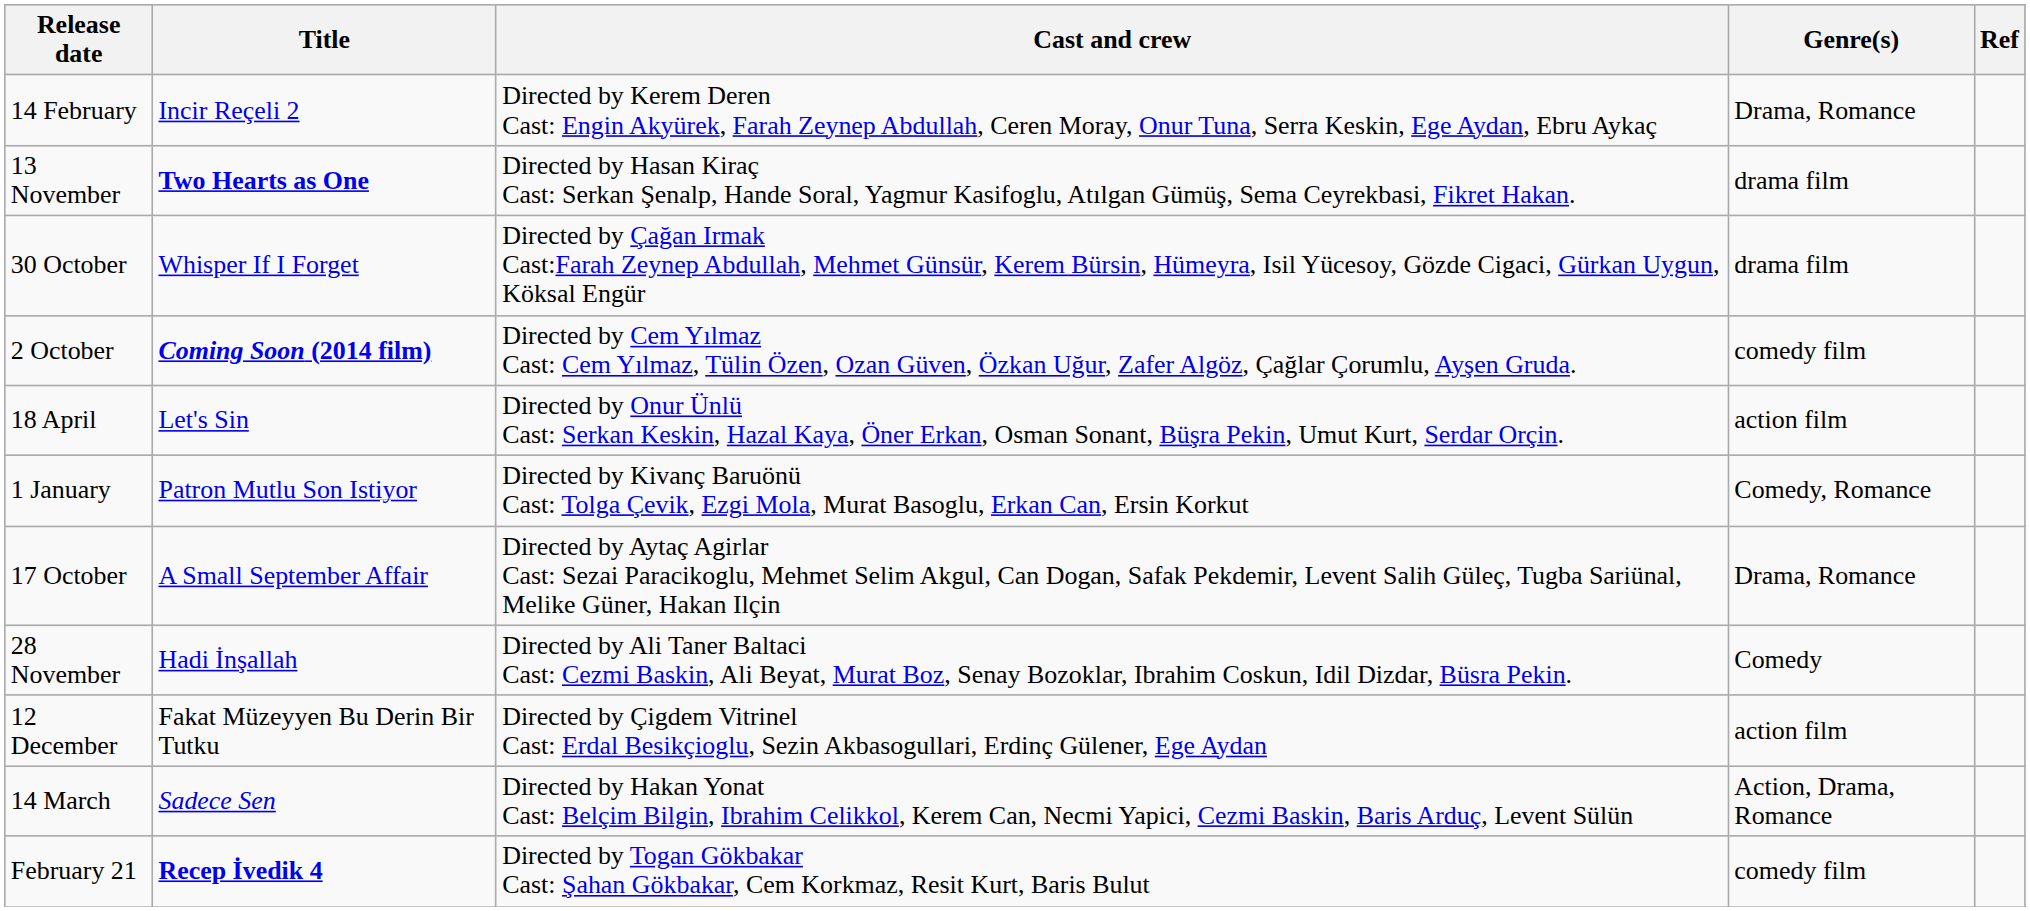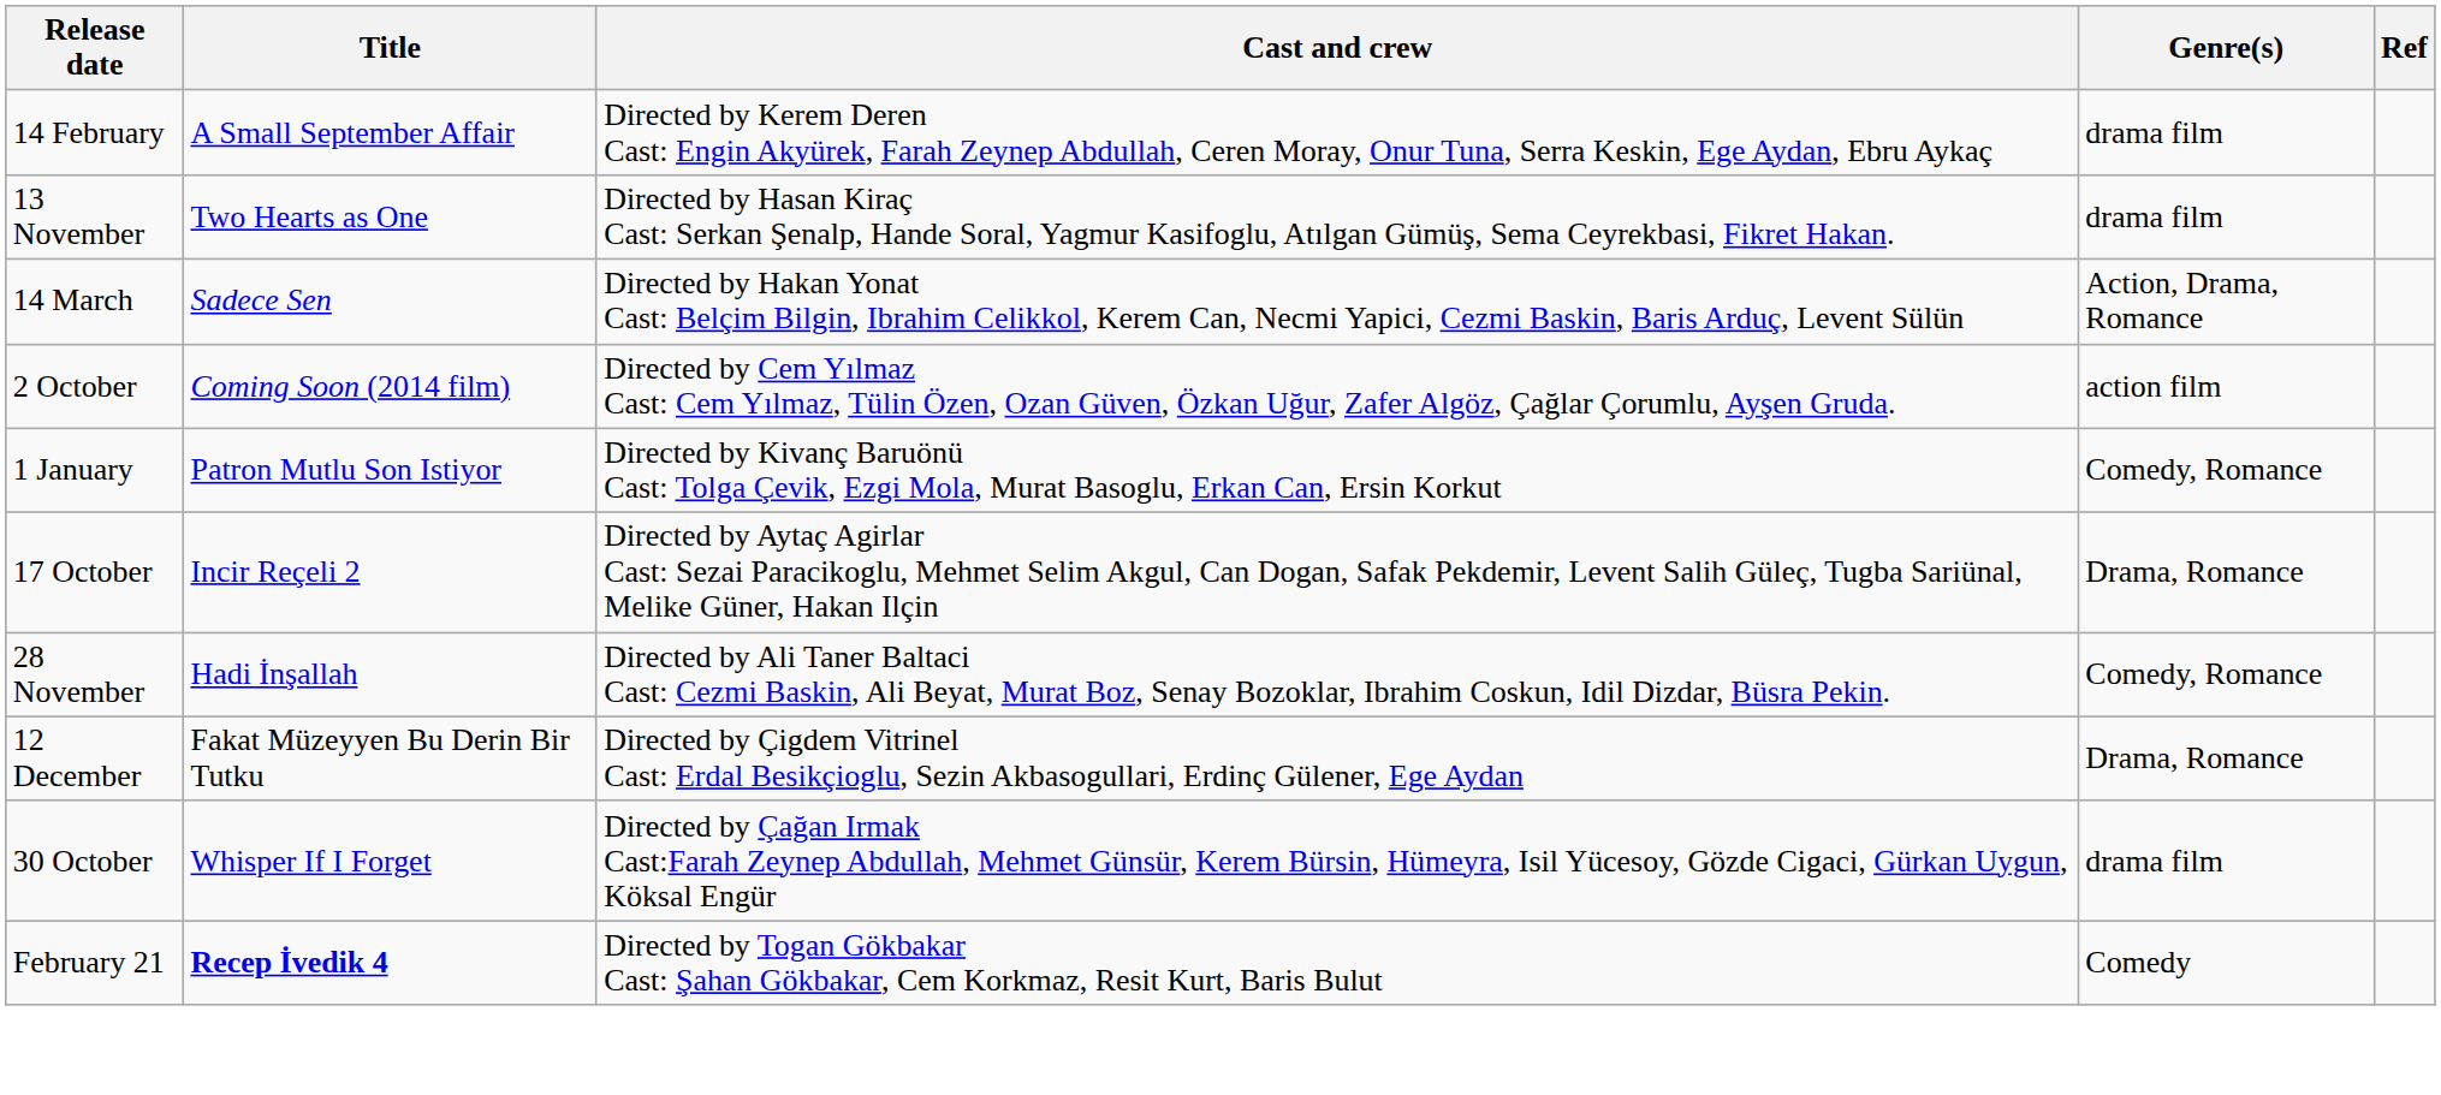14 February | Title: Incir Reçeli 2 -> A Small September Affair
14 February | Genre(s): Drama, Romance -> drama film
13 November | Title: bold -> normal
rows swapped: 30 October <-> 14 March
2 October | Title: bold -> normal
2 October | Genre(s): comedy film -> action film
- row: 18 April | Let's Sin | Directed by Onur Ünlü Cast: Serkan Keskin, Hazal Kaya, Öner Erkan, Osman Sonant, Büşra Pekin, Umut Kurt, Serdar Orçin. | action film
17 October | Title: A Small September Affair -> Incir Reçeli 2
28 November | Genre(s): Comedy -> Comedy, Romance
12 December | Genre(s): action film -> Drama, Romance
February 21 | Genre(s): comedy film -> Comedy
